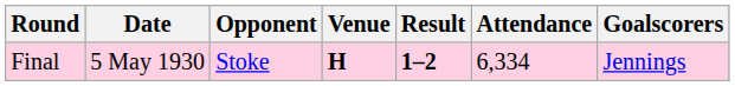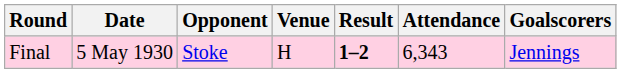Final | Venue: bold -> normal
Final | Attendance: 6,334 -> 6,343
